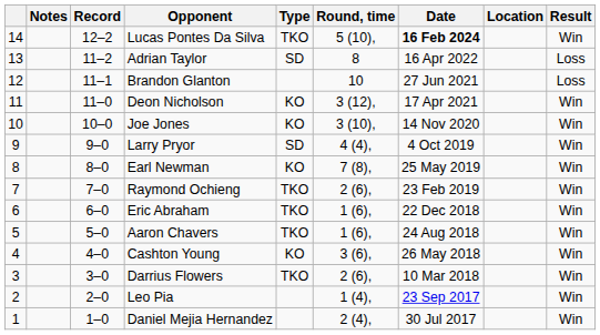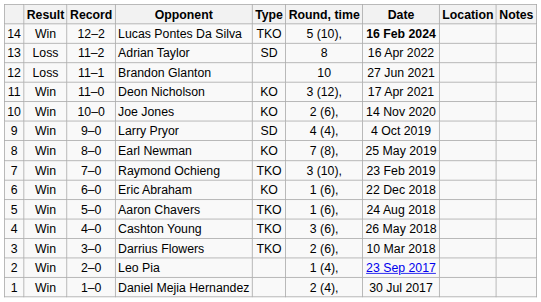columns swapped: Result <-> Notes
Joe Jones | Round, time: 3 (10), -> 2 (6),
Raymond Ochieng | Round, time: 2 (6), -> 3 (10),
Eric Abraham | Type: TKO -> KO
Cashton Young | Type: KO -> TKO
